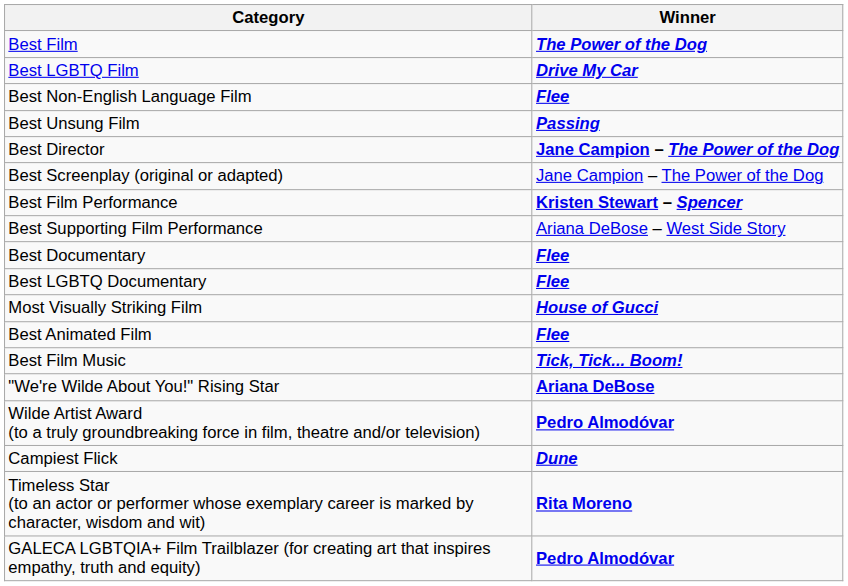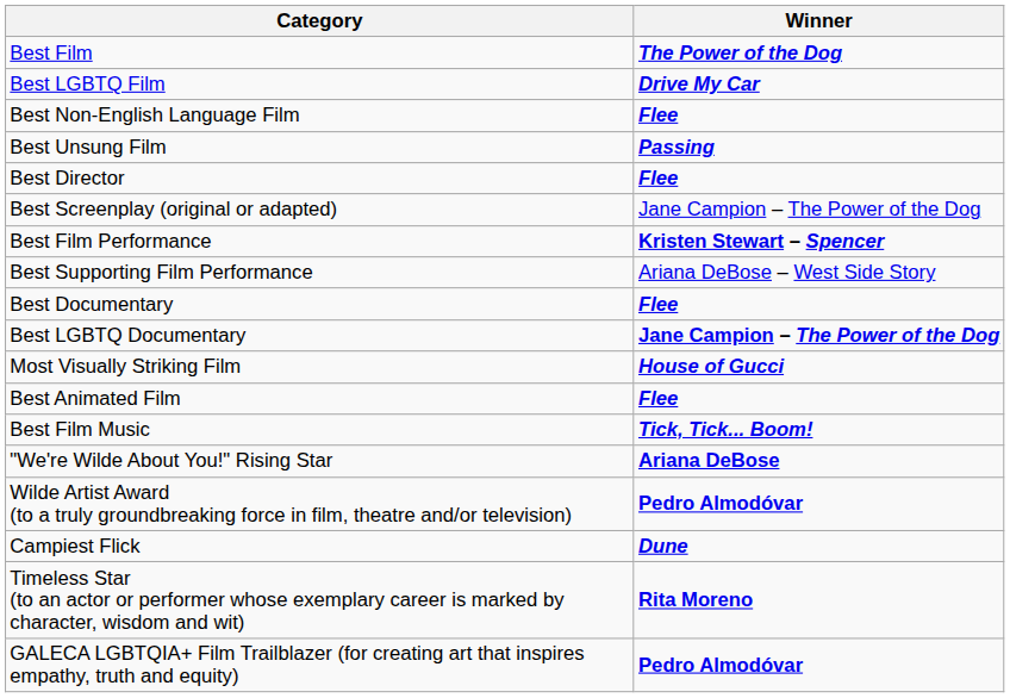Best Director | Winner: Jane Campion – The Power of the Dog -> Flee
Best LGBTQ Documentary | Winner: Flee -> Jane Campion – The Power of the Dog
